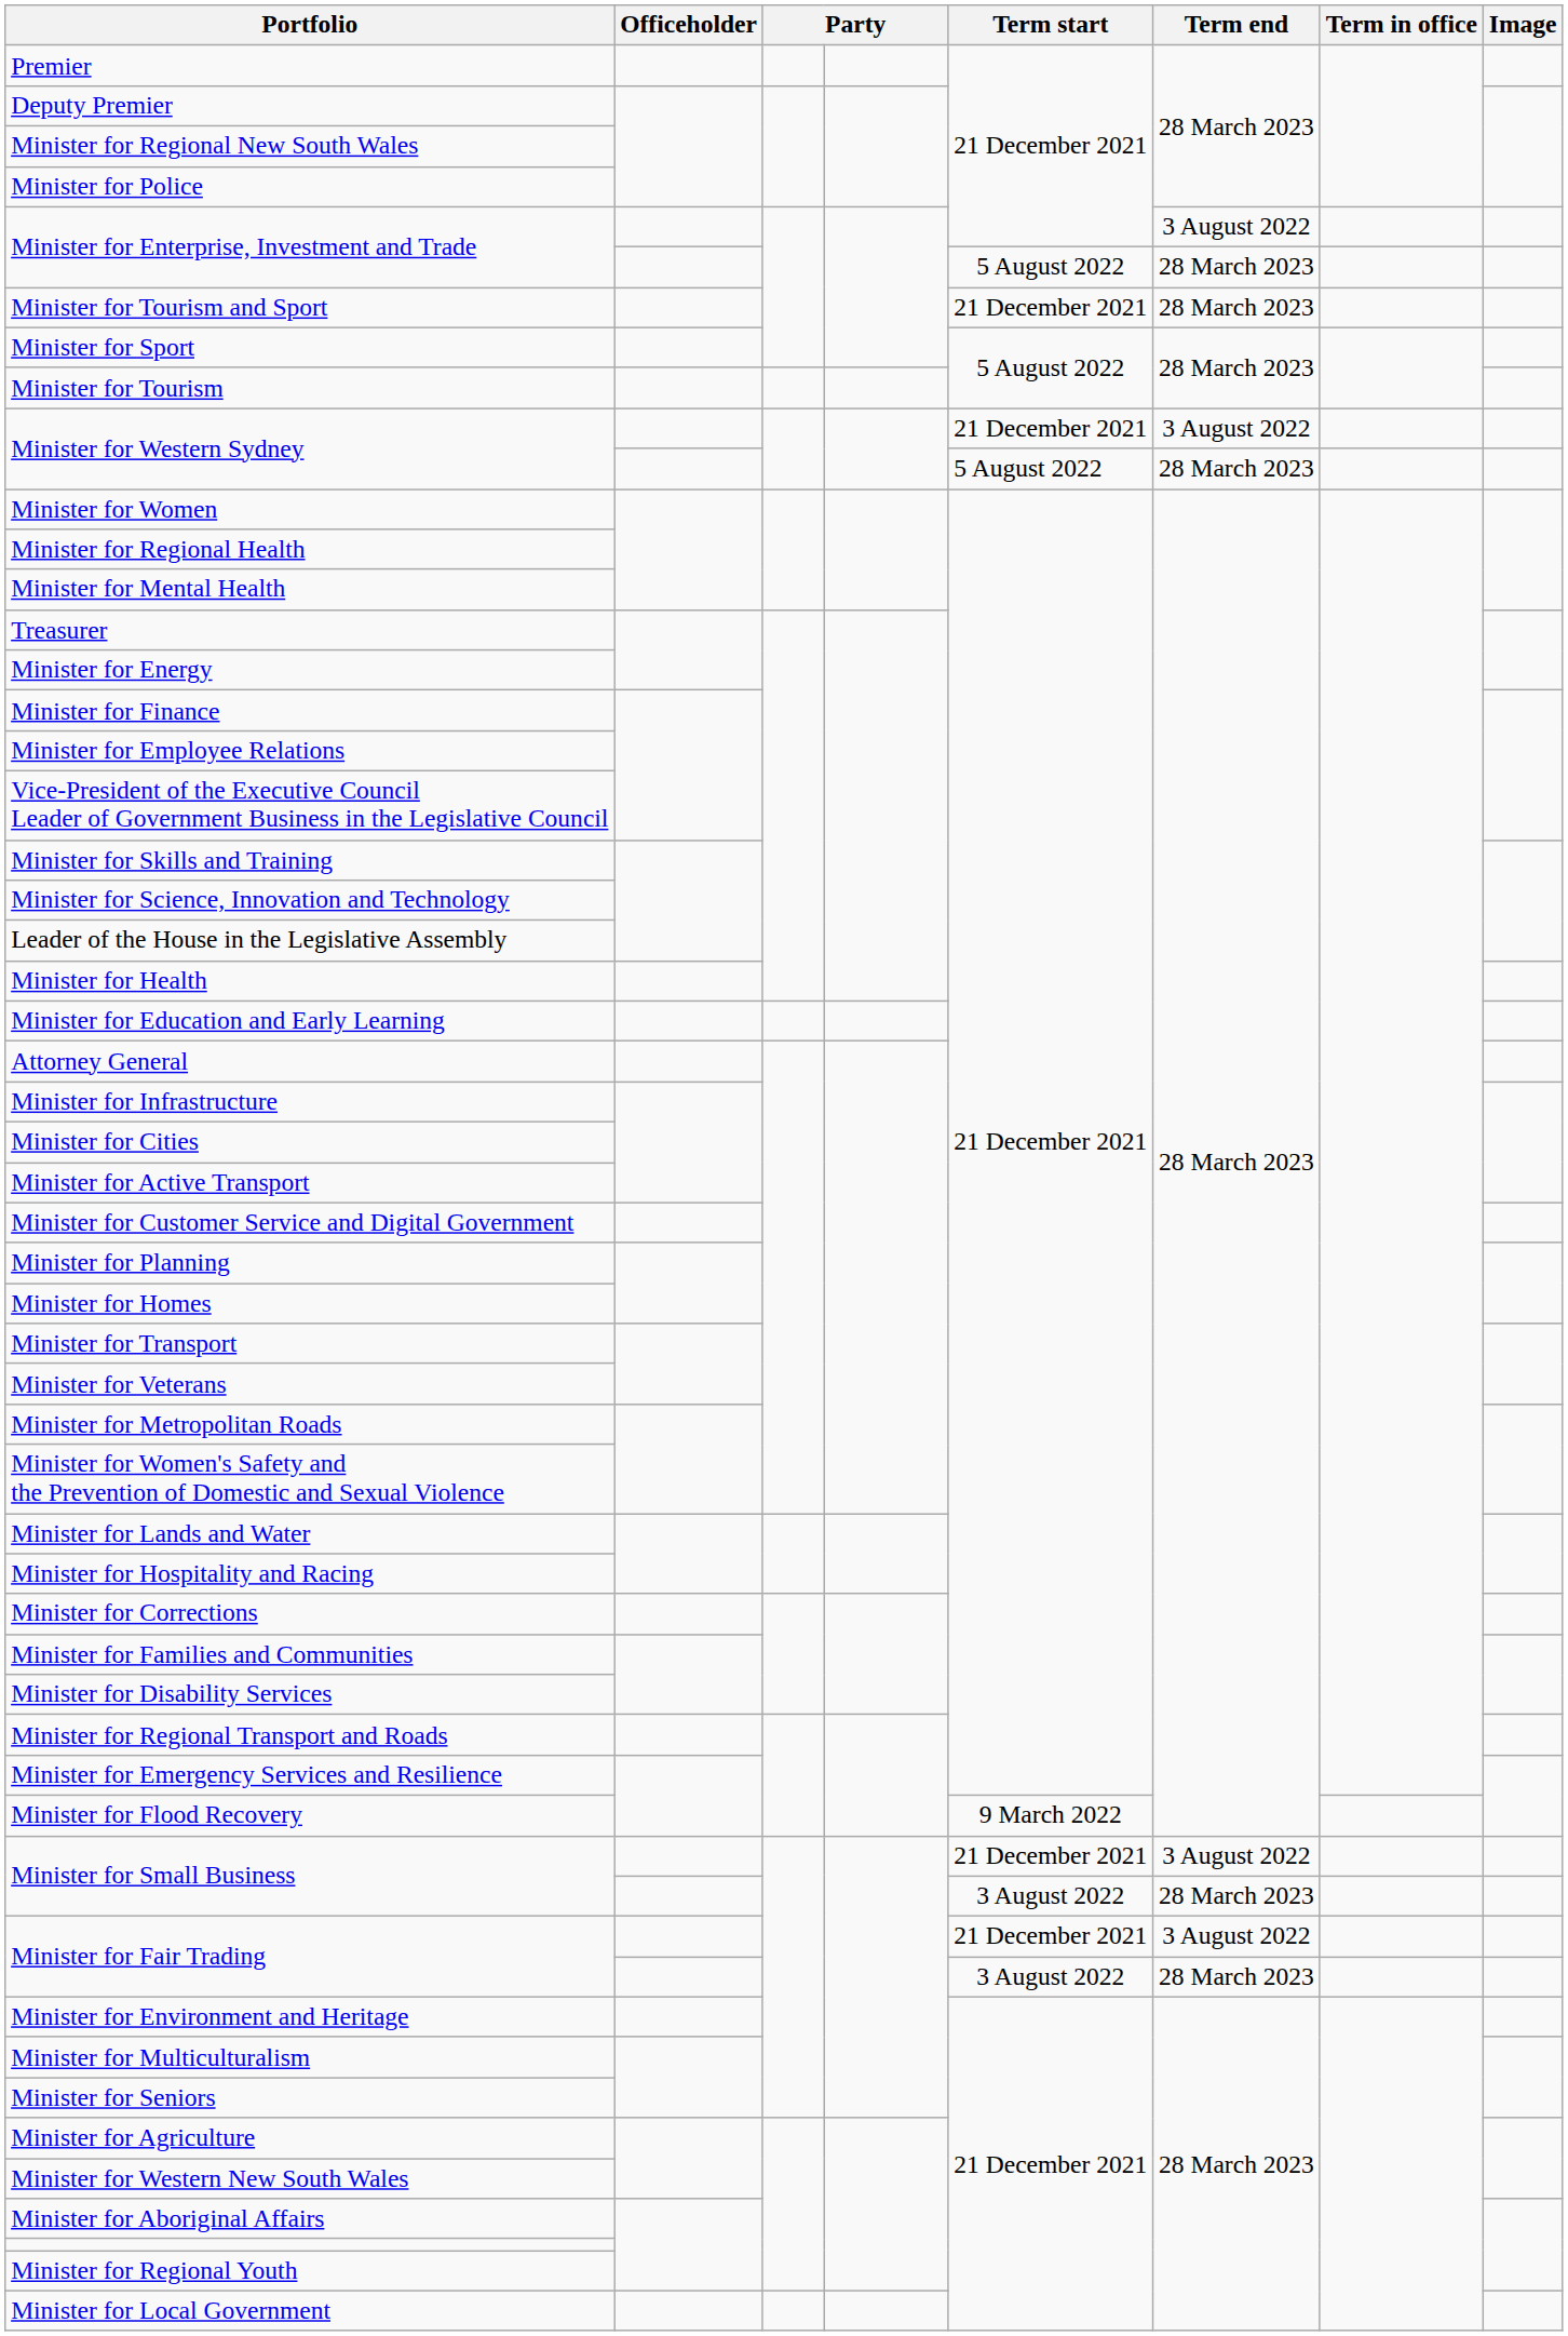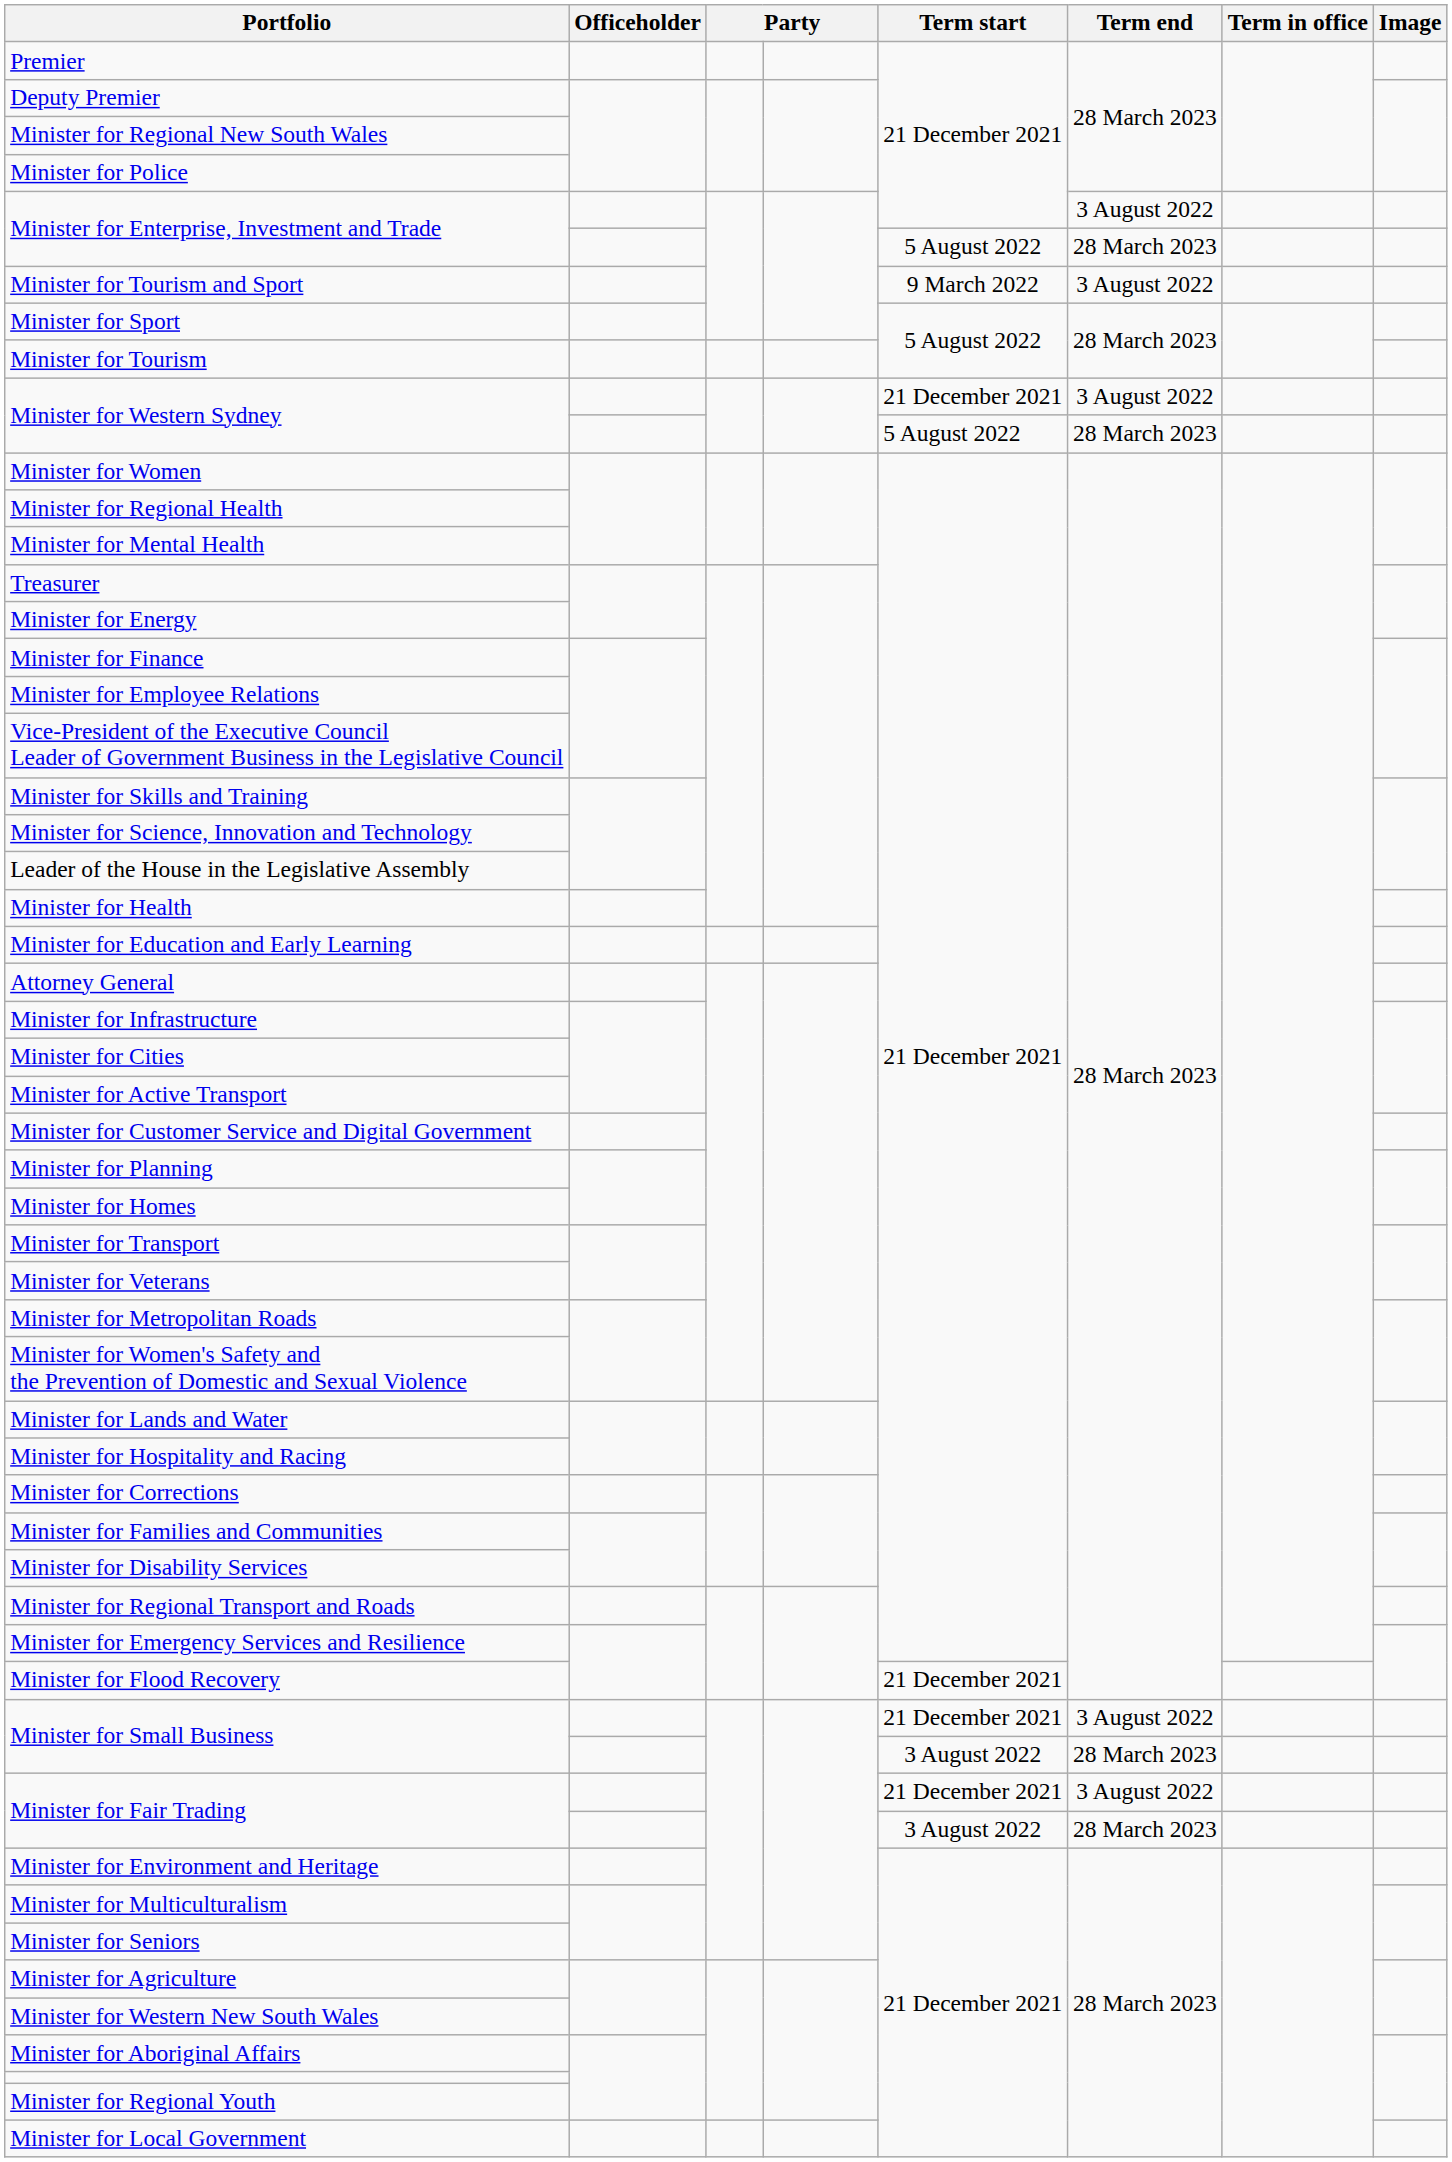Minister for Tourism and Sport | Term start: 21 December 2021 -> 9 March 2022
Minister for Tourism and Sport | Term end: 28 March 2023 -> 3 August 2022
Minister for Flood Recovery | Term start: 9 March 2022 -> 21 December 2021
